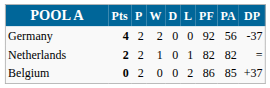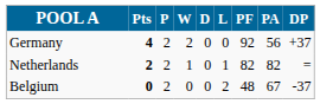Germany | DP: -37 -> +37
Belgium | PF: 86 -> 48
Belgium | PA: 85 -> 67
Belgium | DP: +37 -> -37
